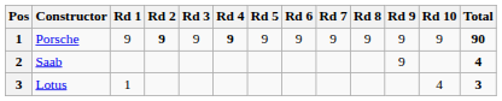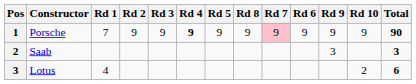columns swapped: Rd 6 <-> Rd 8
Porsche | Rd 1: 9 -> 7
Porsche | Rd 2: bold -> normal
Porsche | Rd 7: no background -> pink background
Saab | Rd 9: 9 -> 3
Saab | Total: 4 -> 3
Lotus | Rd 1: 1 -> 4
Lotus | Rd 10: 4 -> 2
Lotus | Total: 3 -> 6
